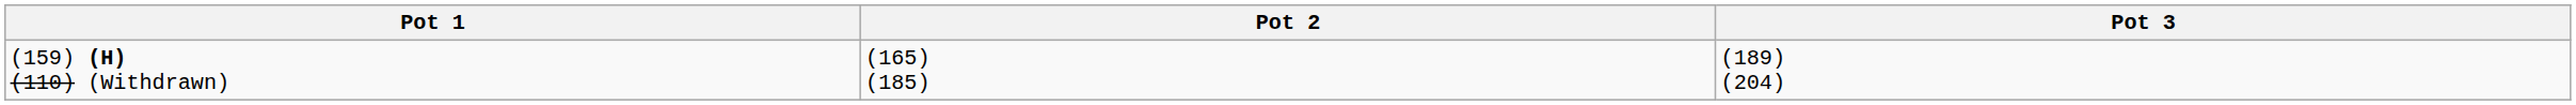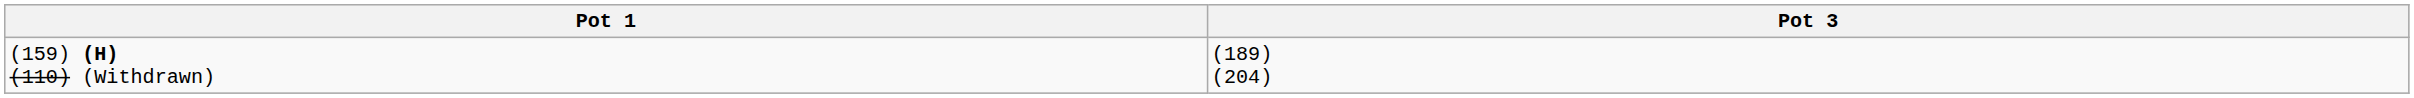- column: Pot 2 | (165) (185)
